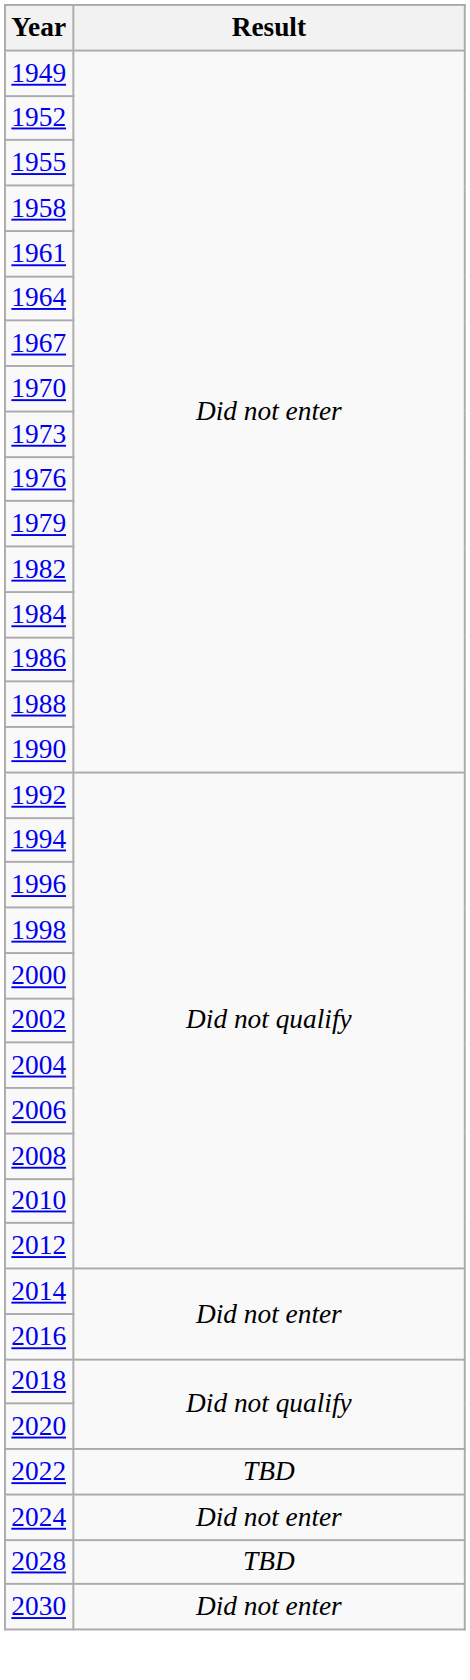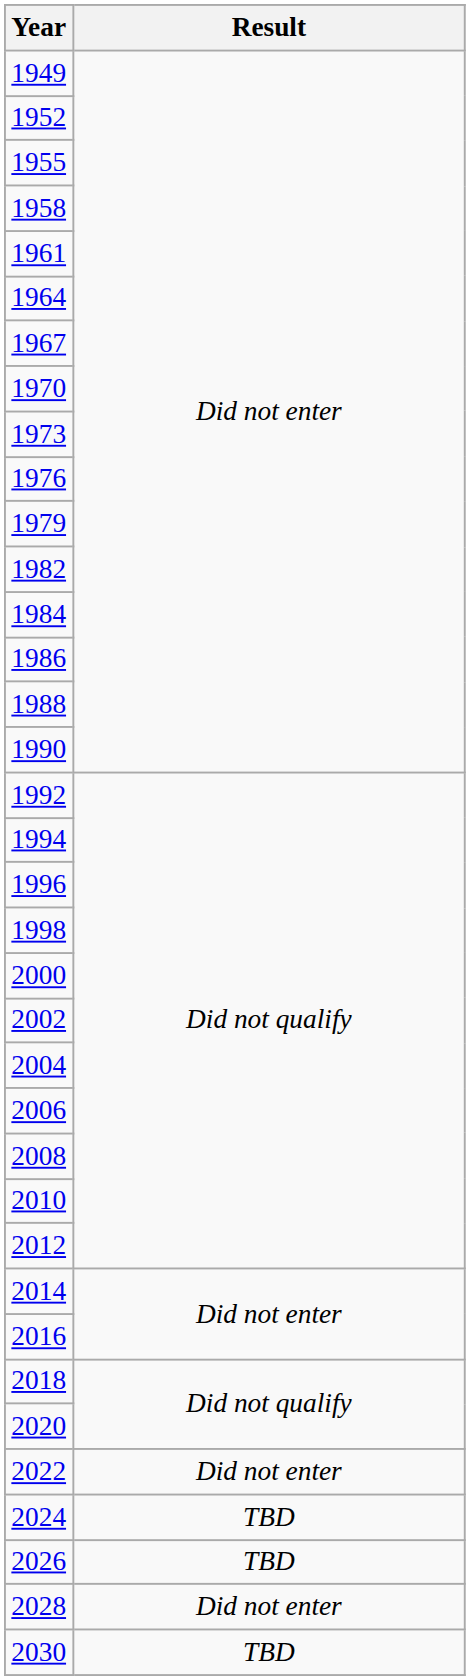2022 | Result: TBD -> Did not enter
2024 | Result: Did not enter -> TBD
+ row: 2026 | TBD
2028 | Result: TBD -> Did not enter
2030 | Result: Did not enter -> TBD
